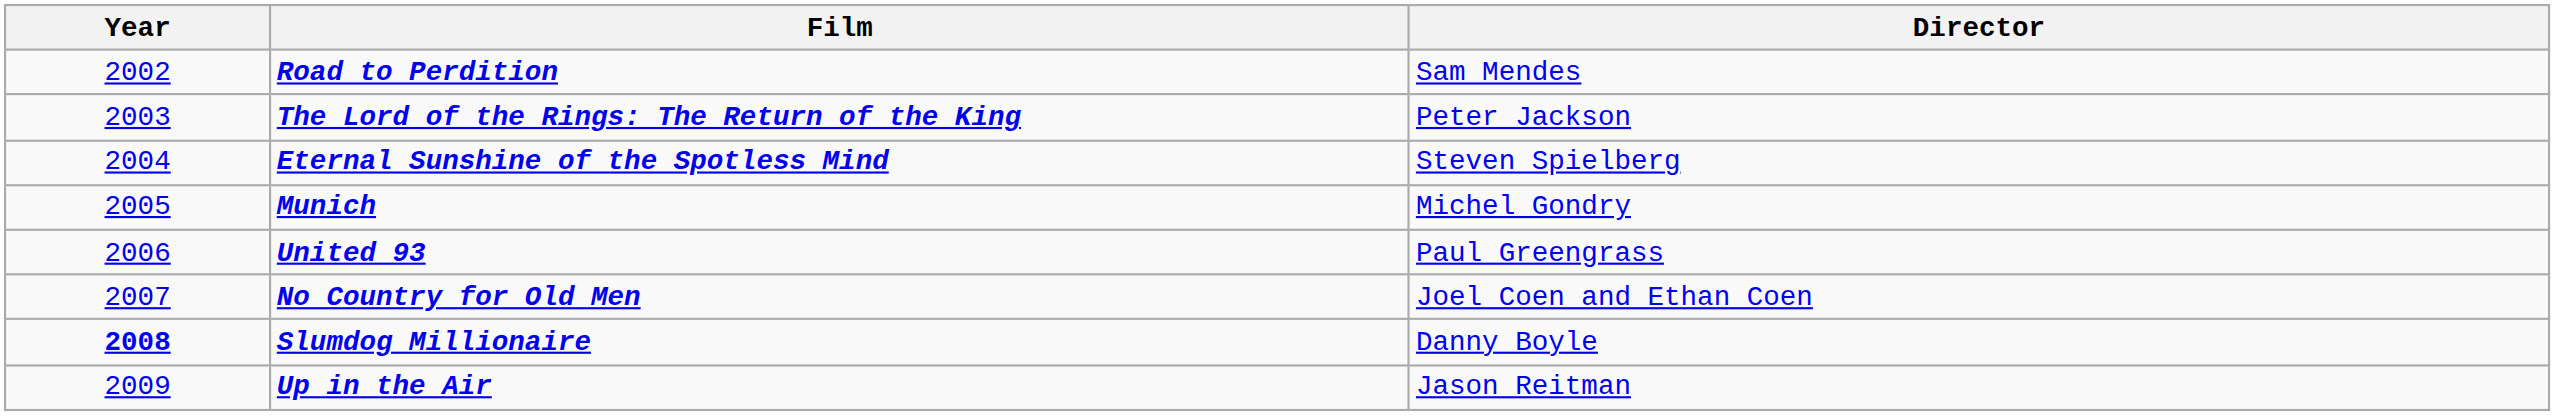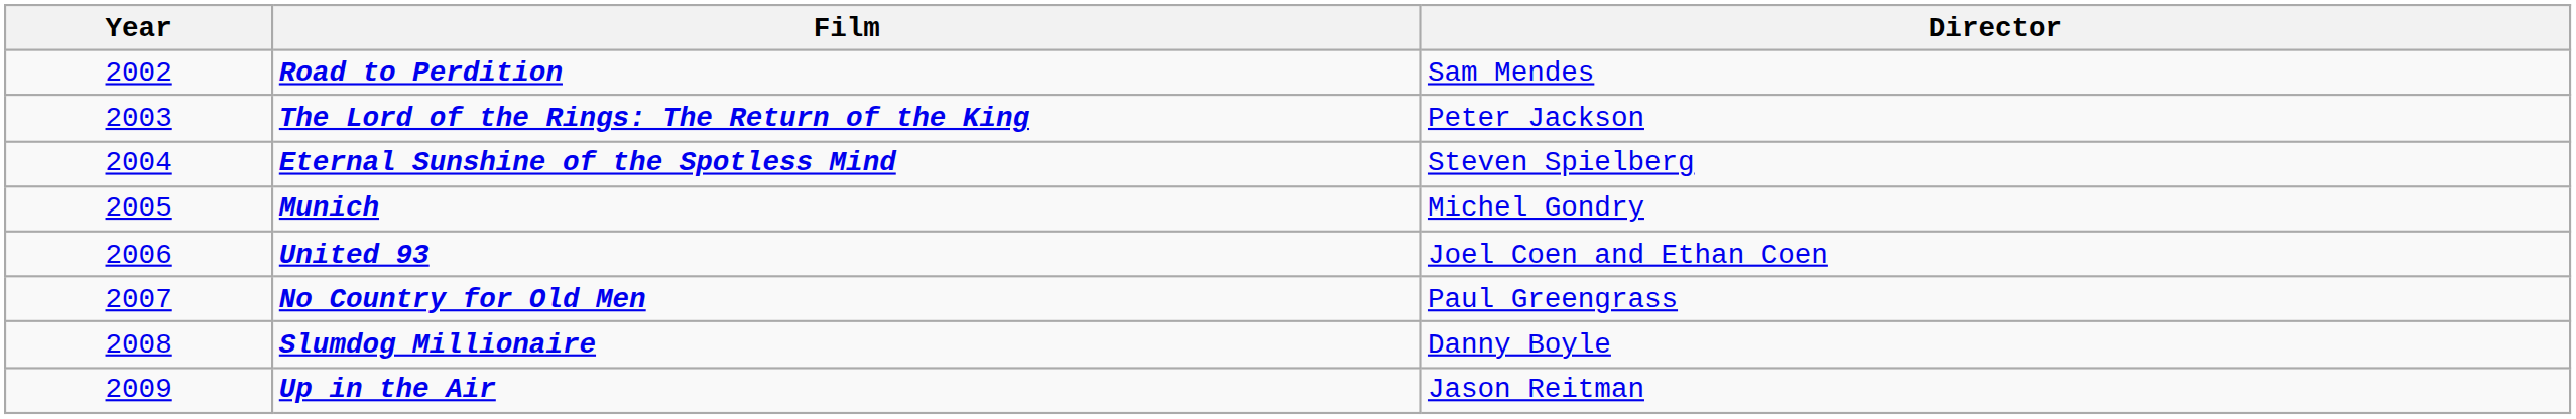United 93 | Director: Paul Greengrass -> Joel Coen and Ethan Coen
No Country for Old Men | Director: Joel Coen and Ethan Coen -> Paul Greengrass
Slumdog Millionaire | Year: bold -> normal
